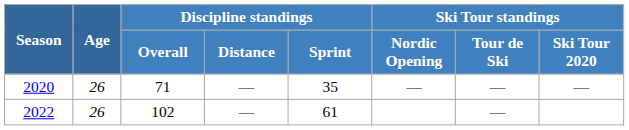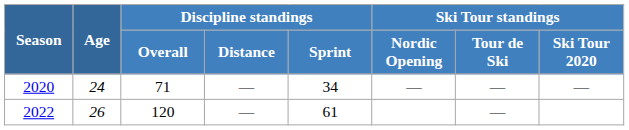2020 | Age: 26 -> 24
2020 | Discipline standings / Sprint: 35 -> 34
2022 | Discipline standings / Overall: 102 -> 120
